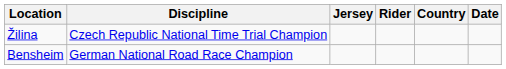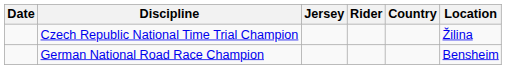columns swapped: Date <-> Location
